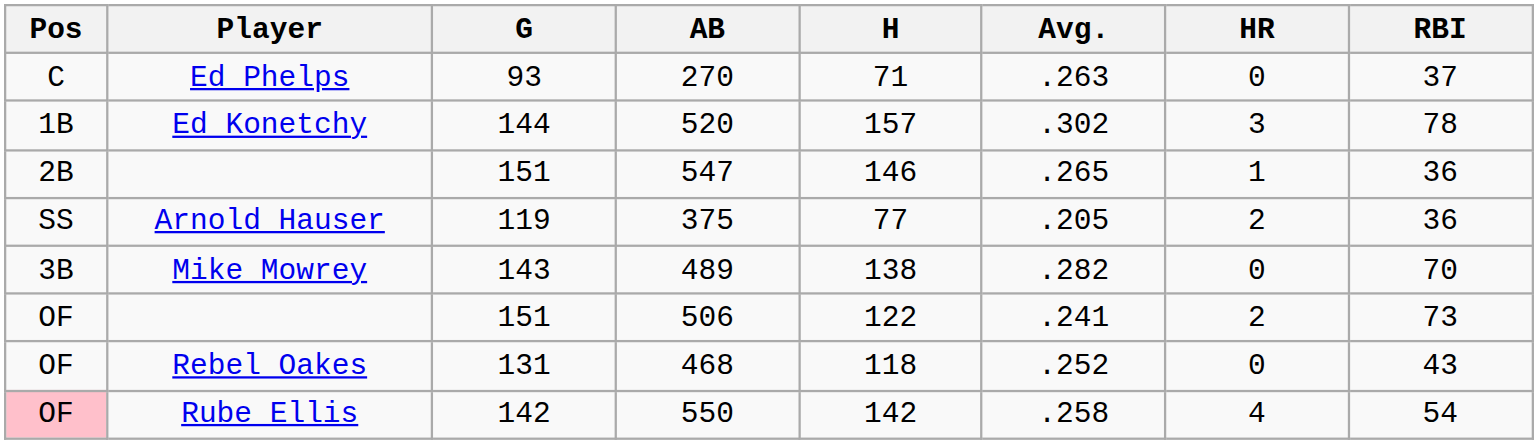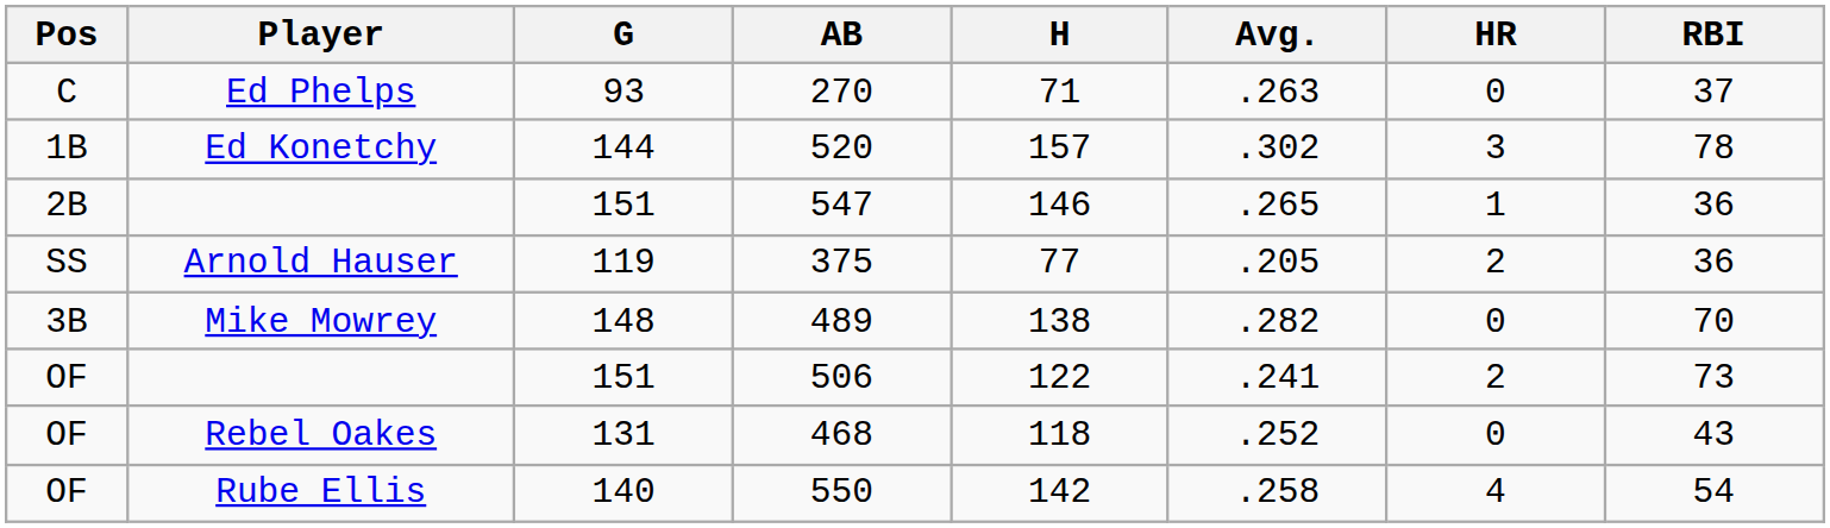489 | G: 143 -> 148
550 | Pos: pink background -> no background
550 | G: 142 -> 140
